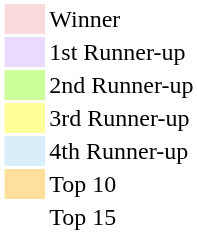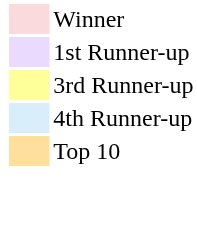- row: 2nd Runner-up
- row: Top 15
